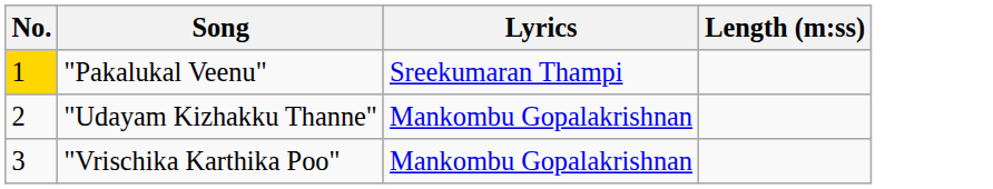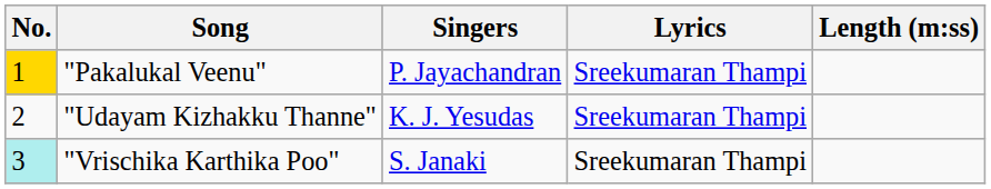+ column: Singers | P. Jayachandran | K. J. Yesudas | S. Janaki
"Udayam Kizhakku Thanne" | Lyrics: Mankombu Gopalakrishnan -> Sreekumaran Thampi
"Vrischika Karthika Poo" | No.: no background -> paleturquoise background
"Vrischika Karthika Poo" | Lyrics: Mankombu Gopalakrishnan -> Sreekumaran Thampi
